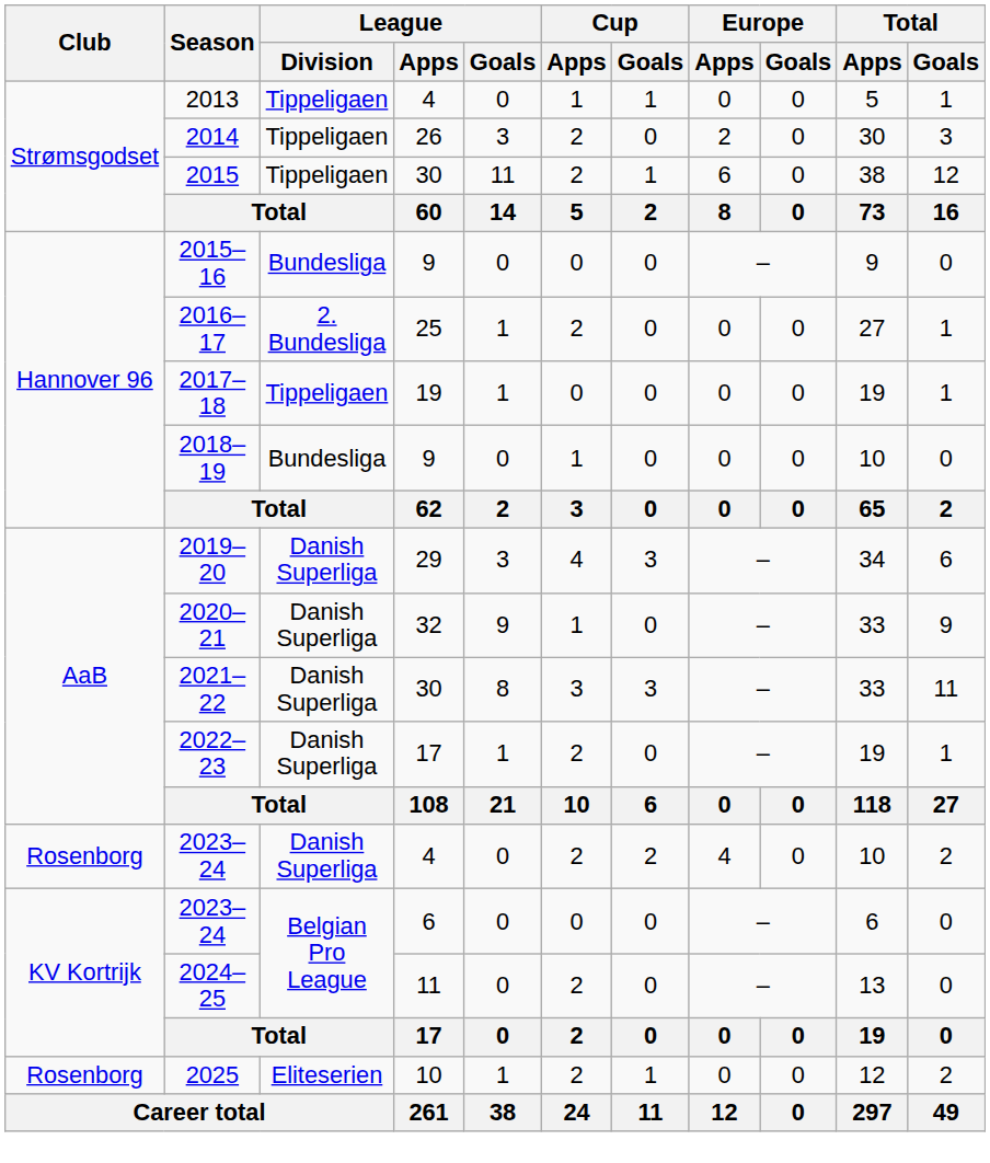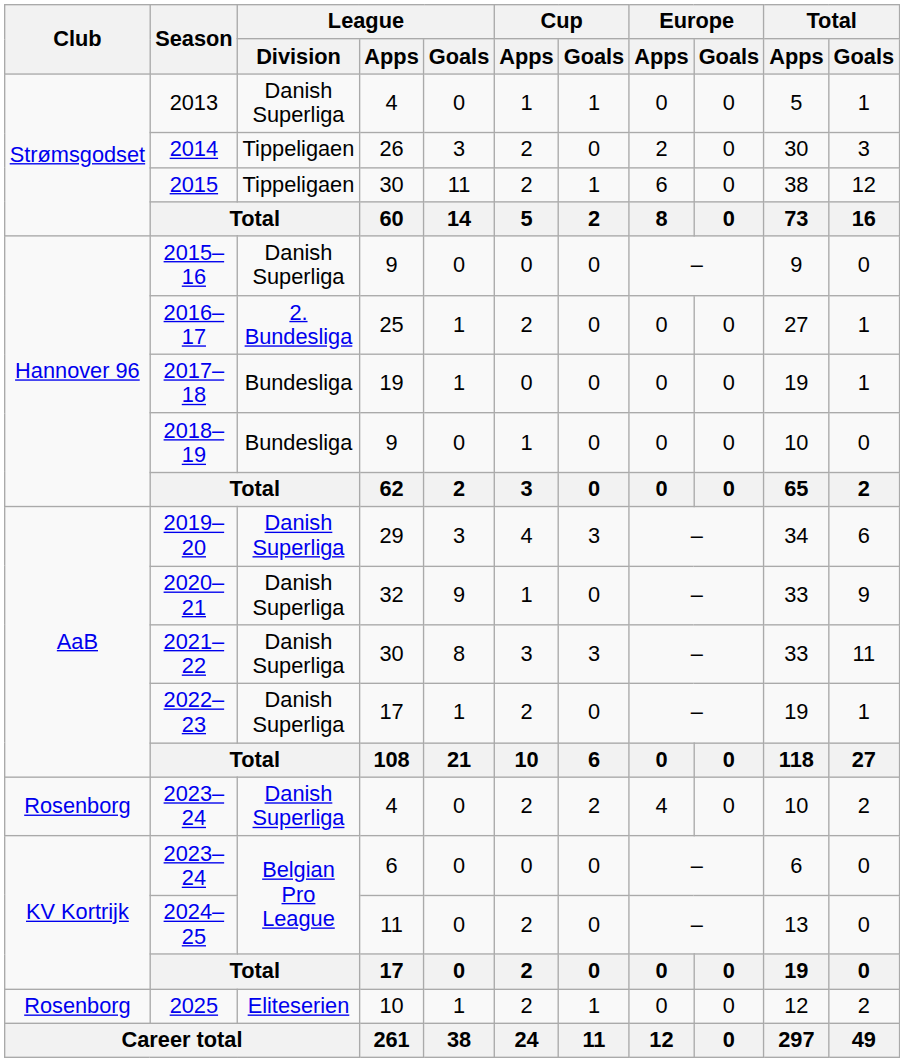2013 | League / Division: Tippeligaen -> Danish Superliga
2015–16 | League / Division: Bundesliga -> Danish Superliga
2017–18 | League / Division: Tippeligaen -> Bundesliga
